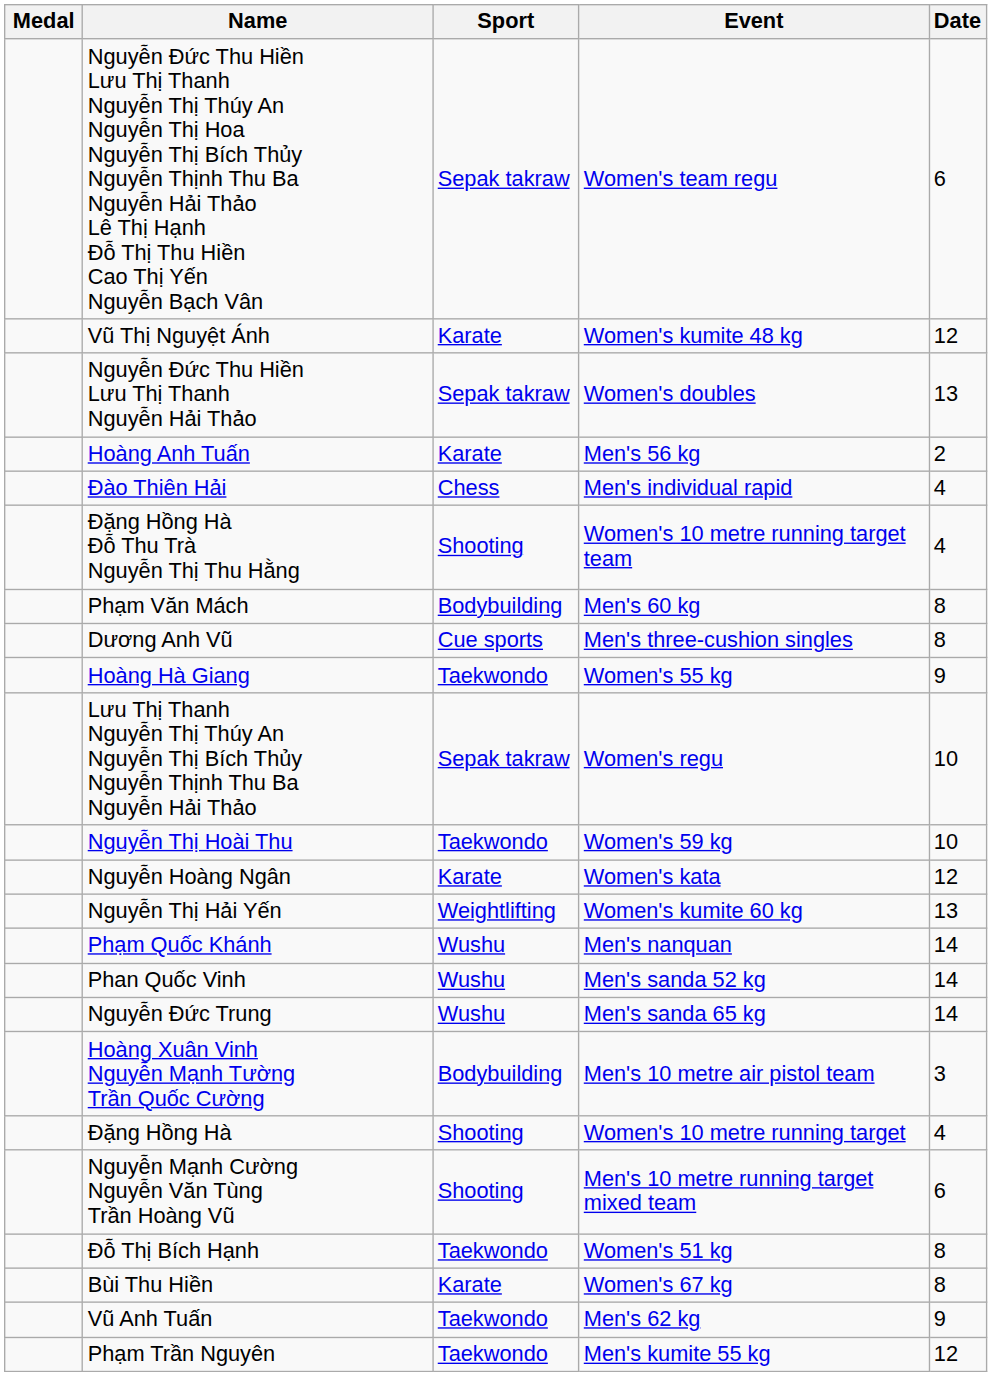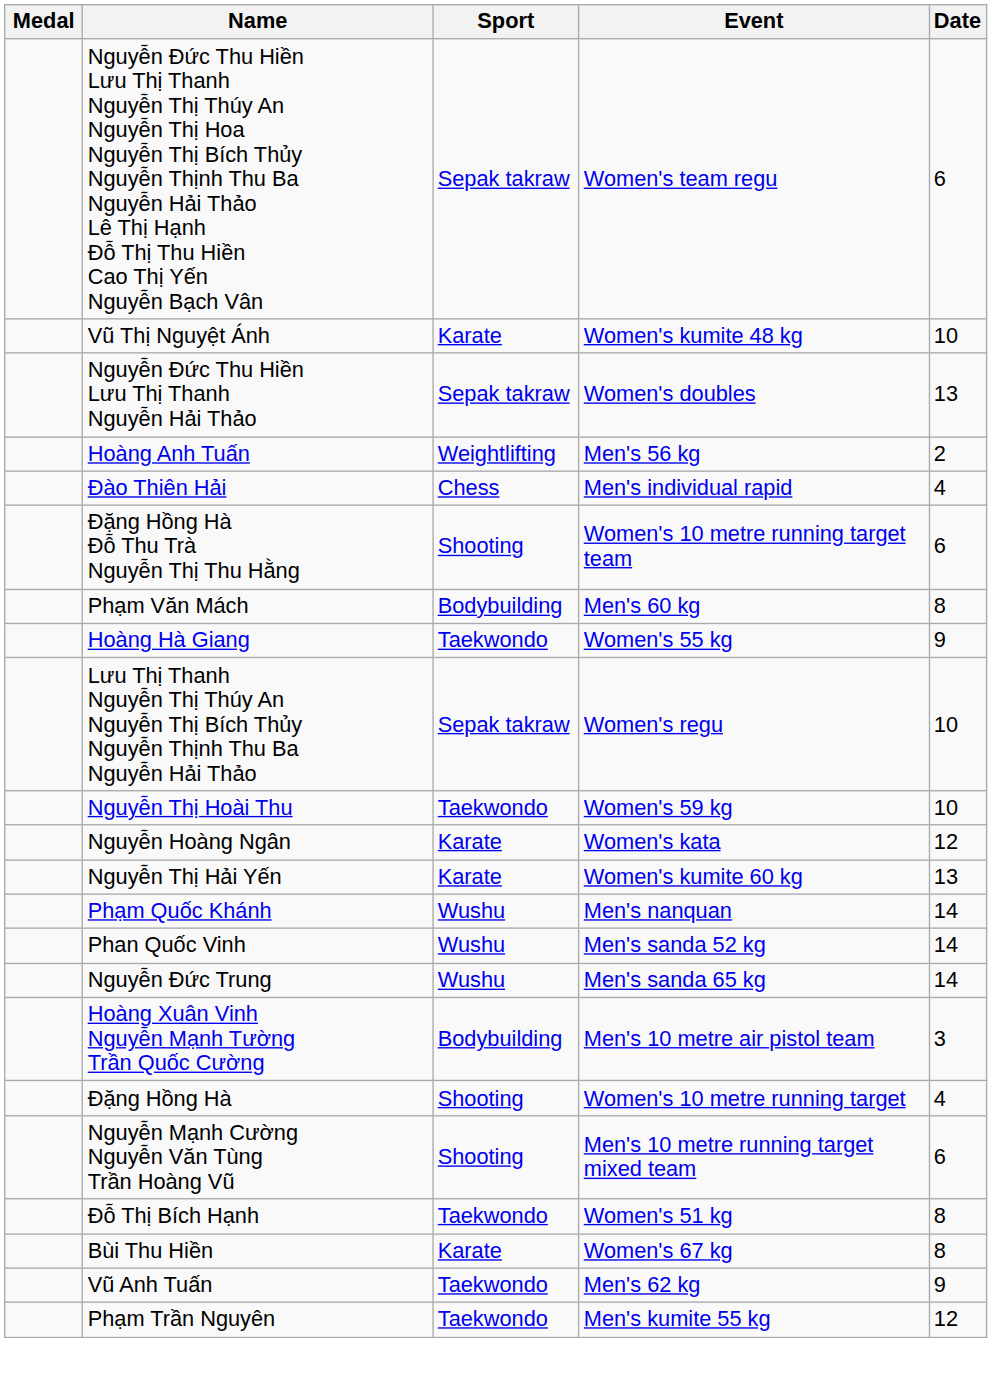Vũ Thị Nguyệt Ánh | Date: 12 -> 10
Hoàng Anh Tuấn | Sport: Karate -> Weightlifting
Đặng Hồng Hà Đỗ Thu Trà Nguyễn Thị Thu Hằng | Date: 4 -> 6
- row: Dương Anh Vũ | Cue sports | Men's three-cushion singles | 8
Nguyễn Thị Hải Yến | Sport: Weightlifting -> Karate
